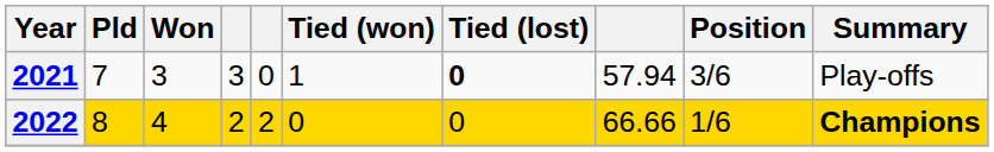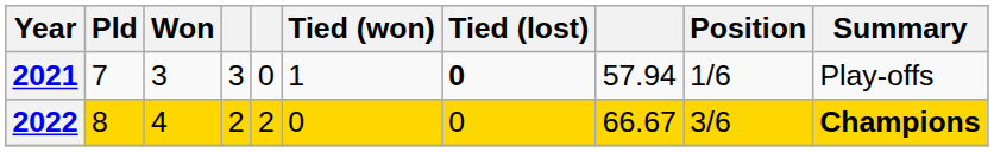2021 | Position: 3/6 -> 1/6
2022 | column 8: 66.66 -> 66.67
2022 | Position: 1/6 -> 3/6
